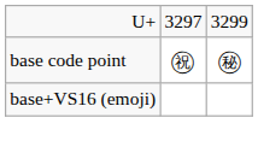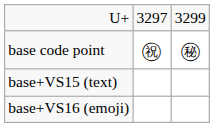+ row: base+VS15 (text)
